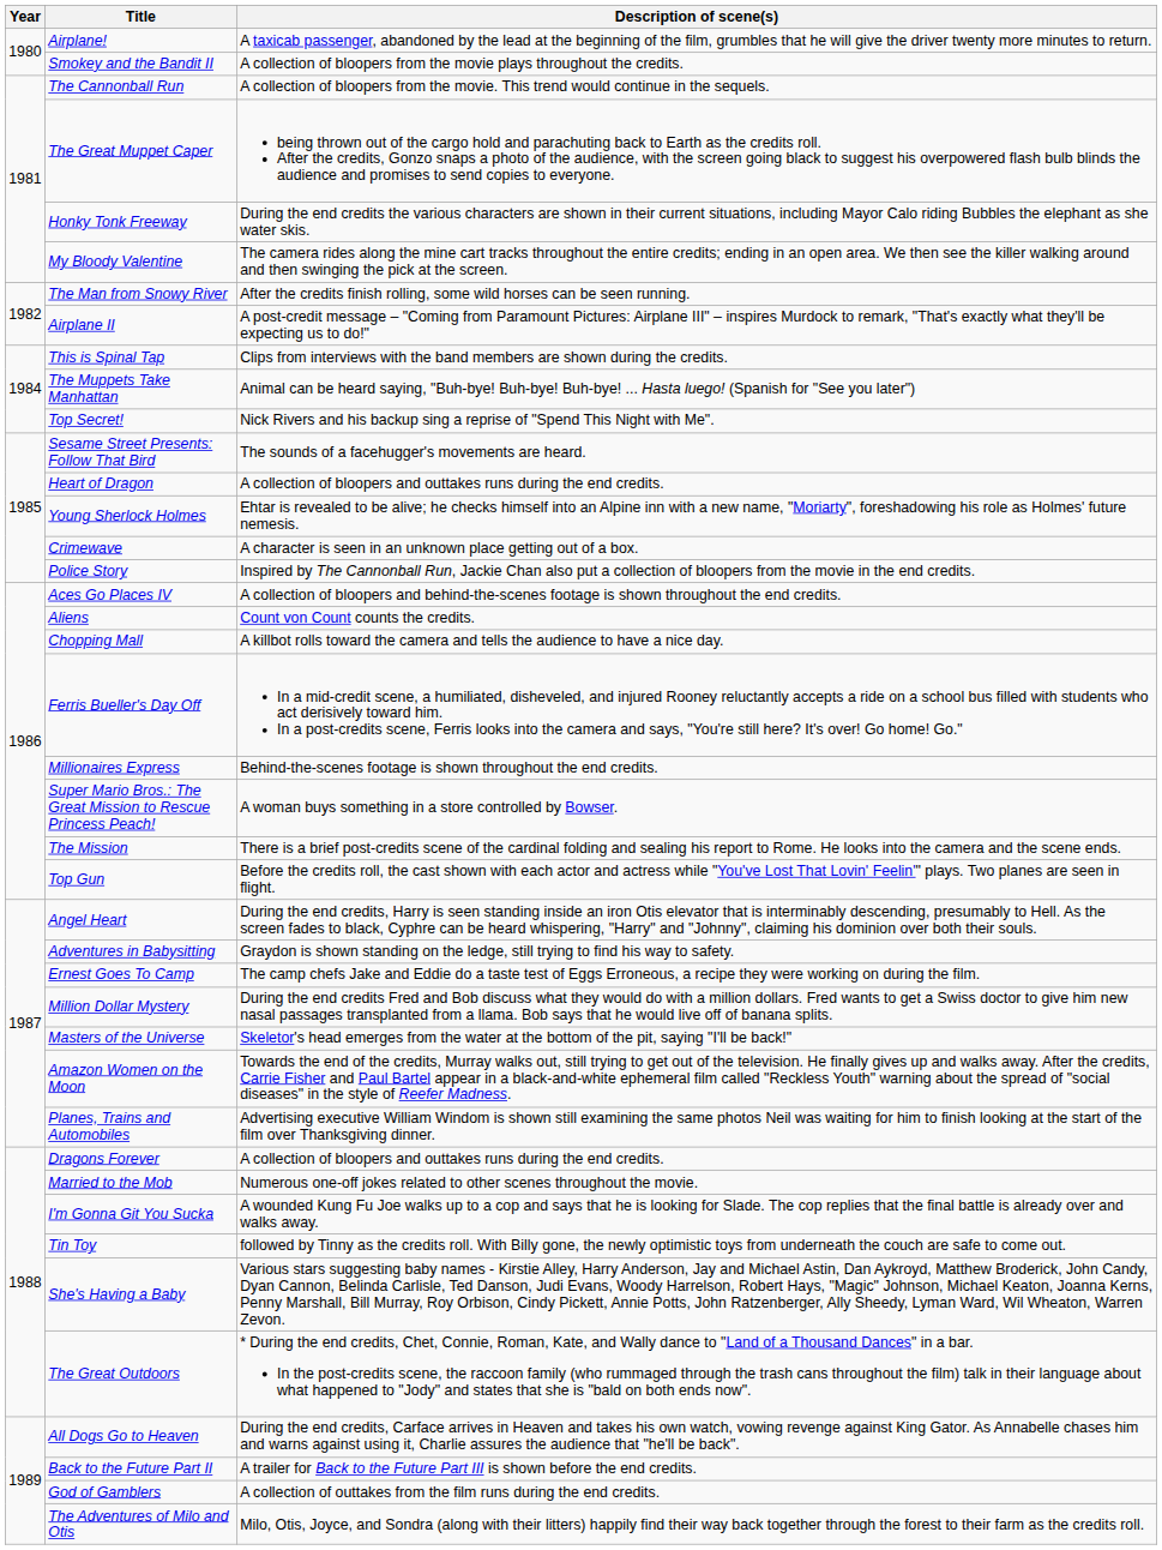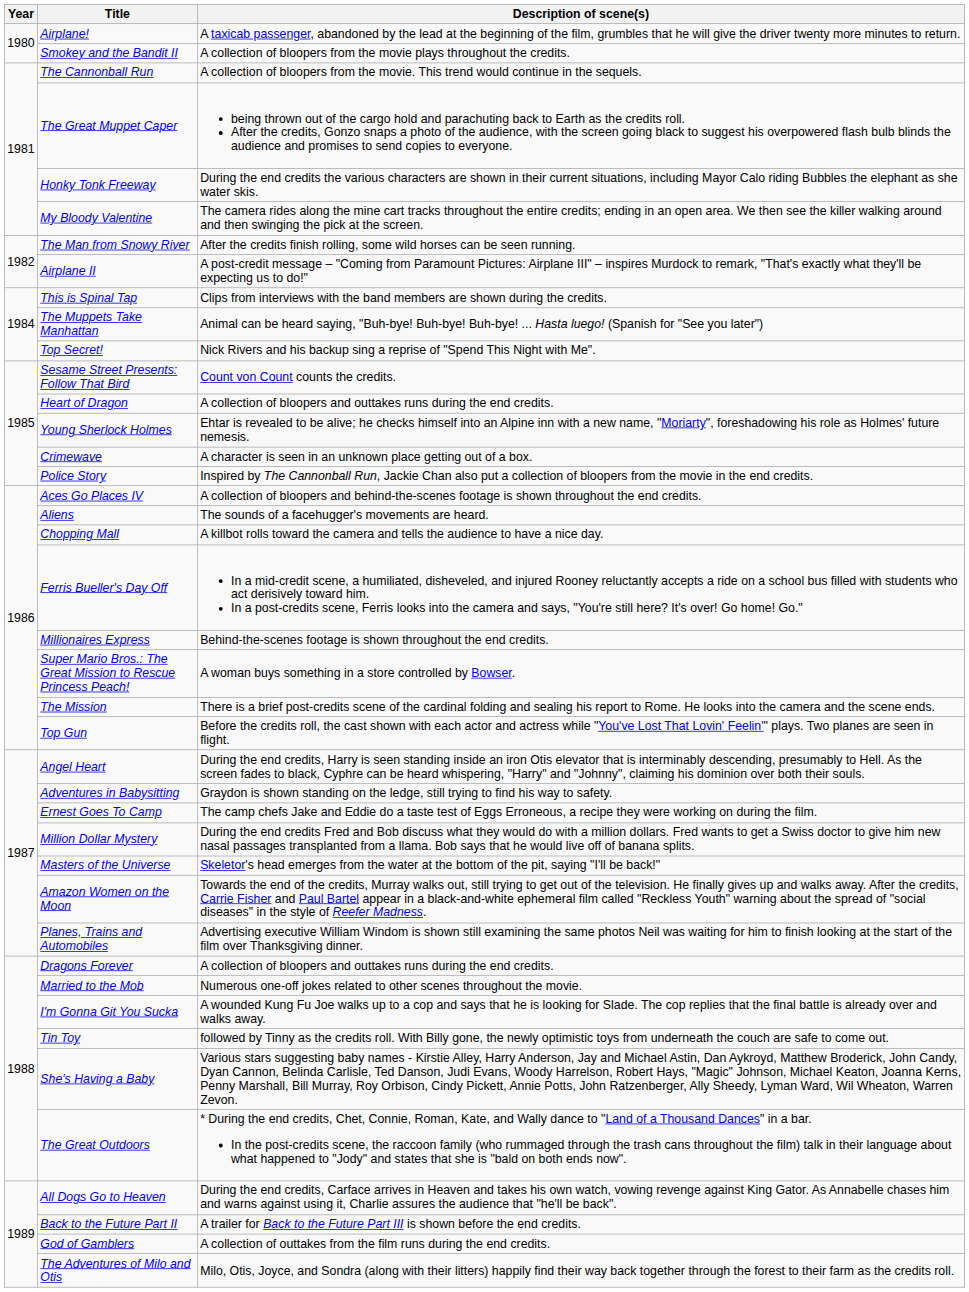Sesame Street Presents: Follow That Bird | Description of scene(s): The sounds of a facehugger's movements are heard. -> Count von Count counts the credits.
Aliens | Description of scene(s): Count von Count counts the credits. -> The sounds of a facehugger's movements are heard.
